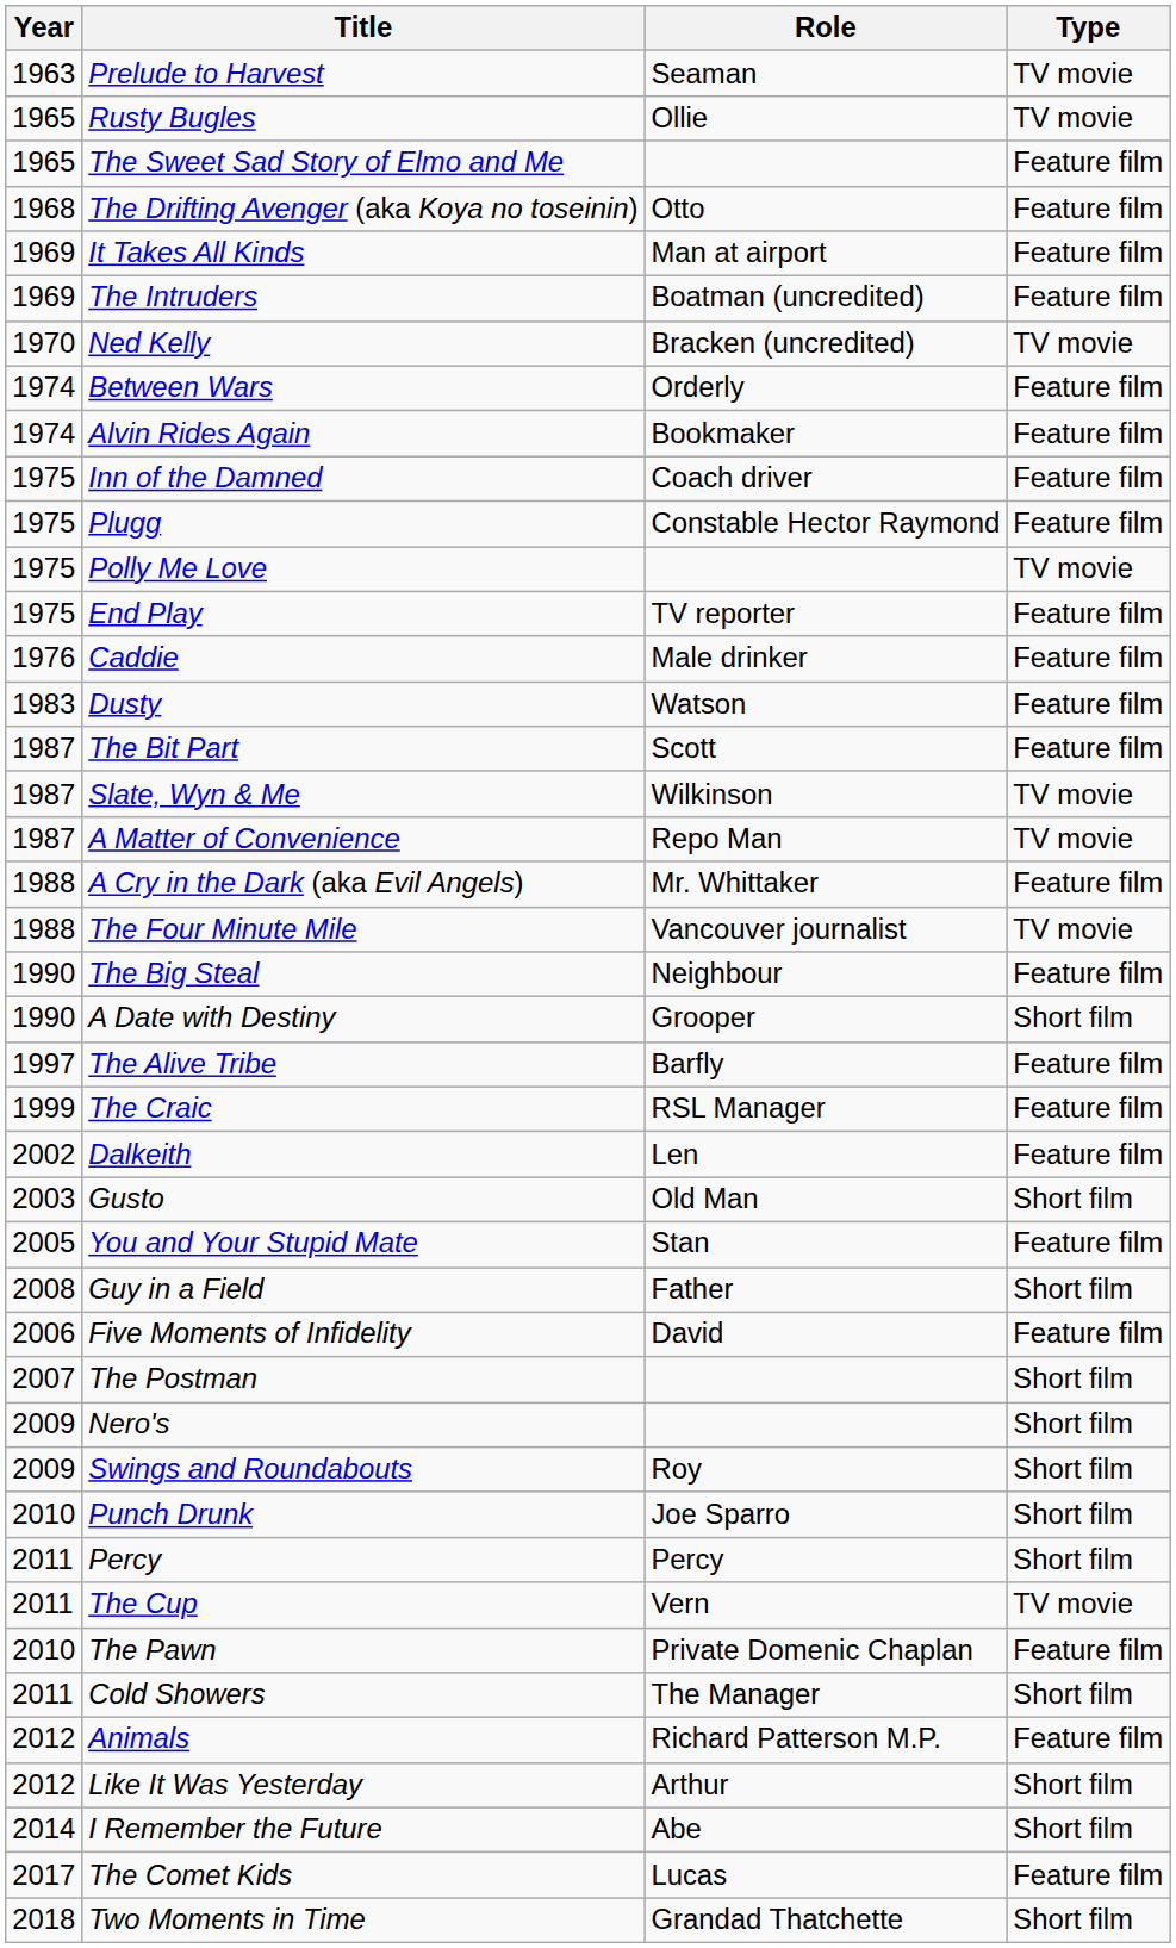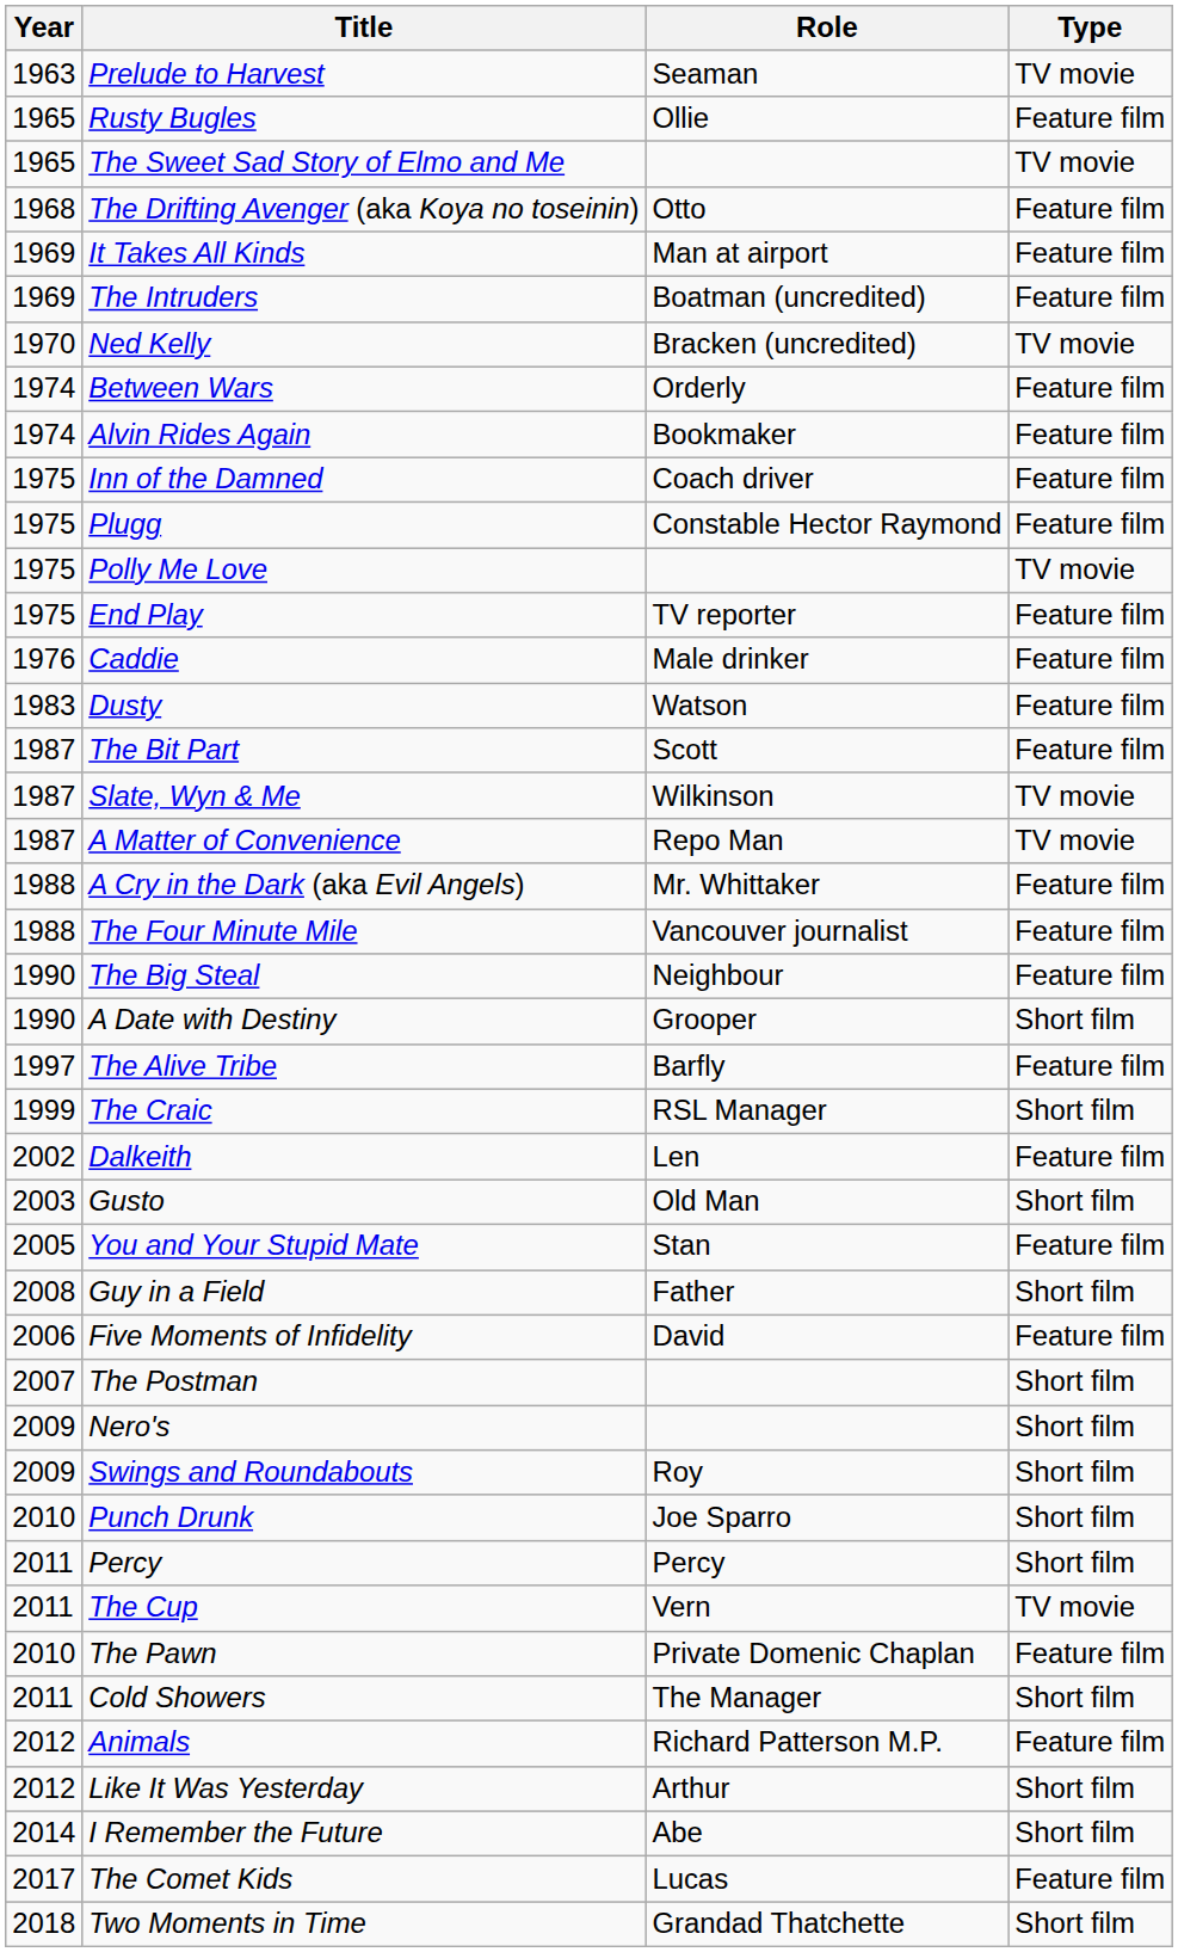Rusty Bugles | Type: TV movie -> Feature film
The Sweet Sad Story of Elmo and Me | Type: Feature film -> TV movie
The Four Minute Mile | Type: TV movie -> Feature film
The Craic | Type: Feature film -> Short film
